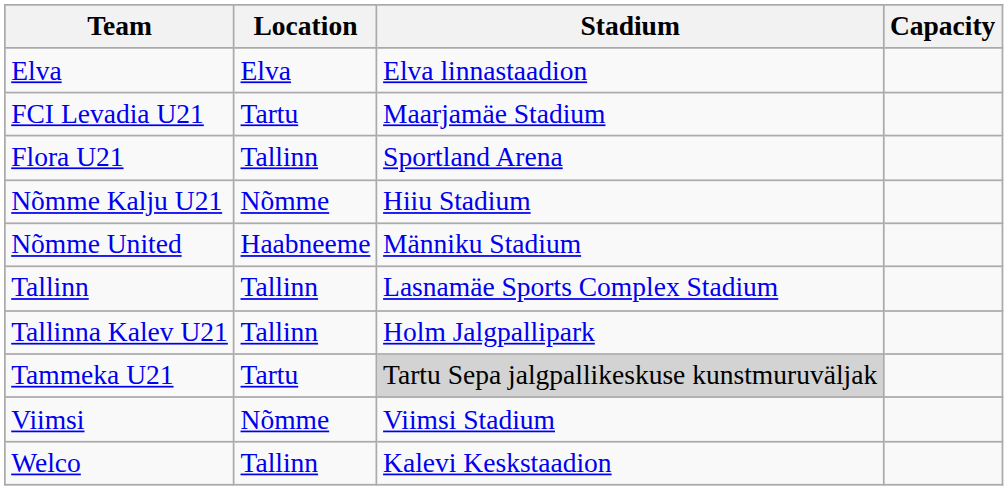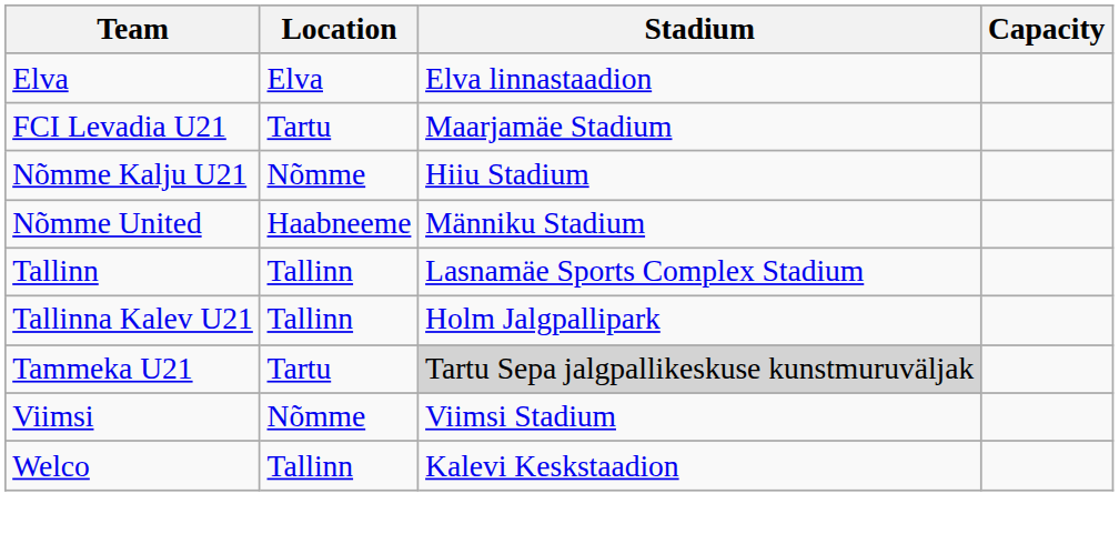- row: Flora U21 | Tallinn | Sportland Arena
